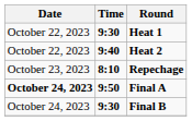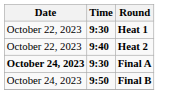- row: October 23, 2023 | 8:10 | Repechage
Final A | Time: 9:50 -> 9:30
Final B | Time: 9:30 -> 9:50
